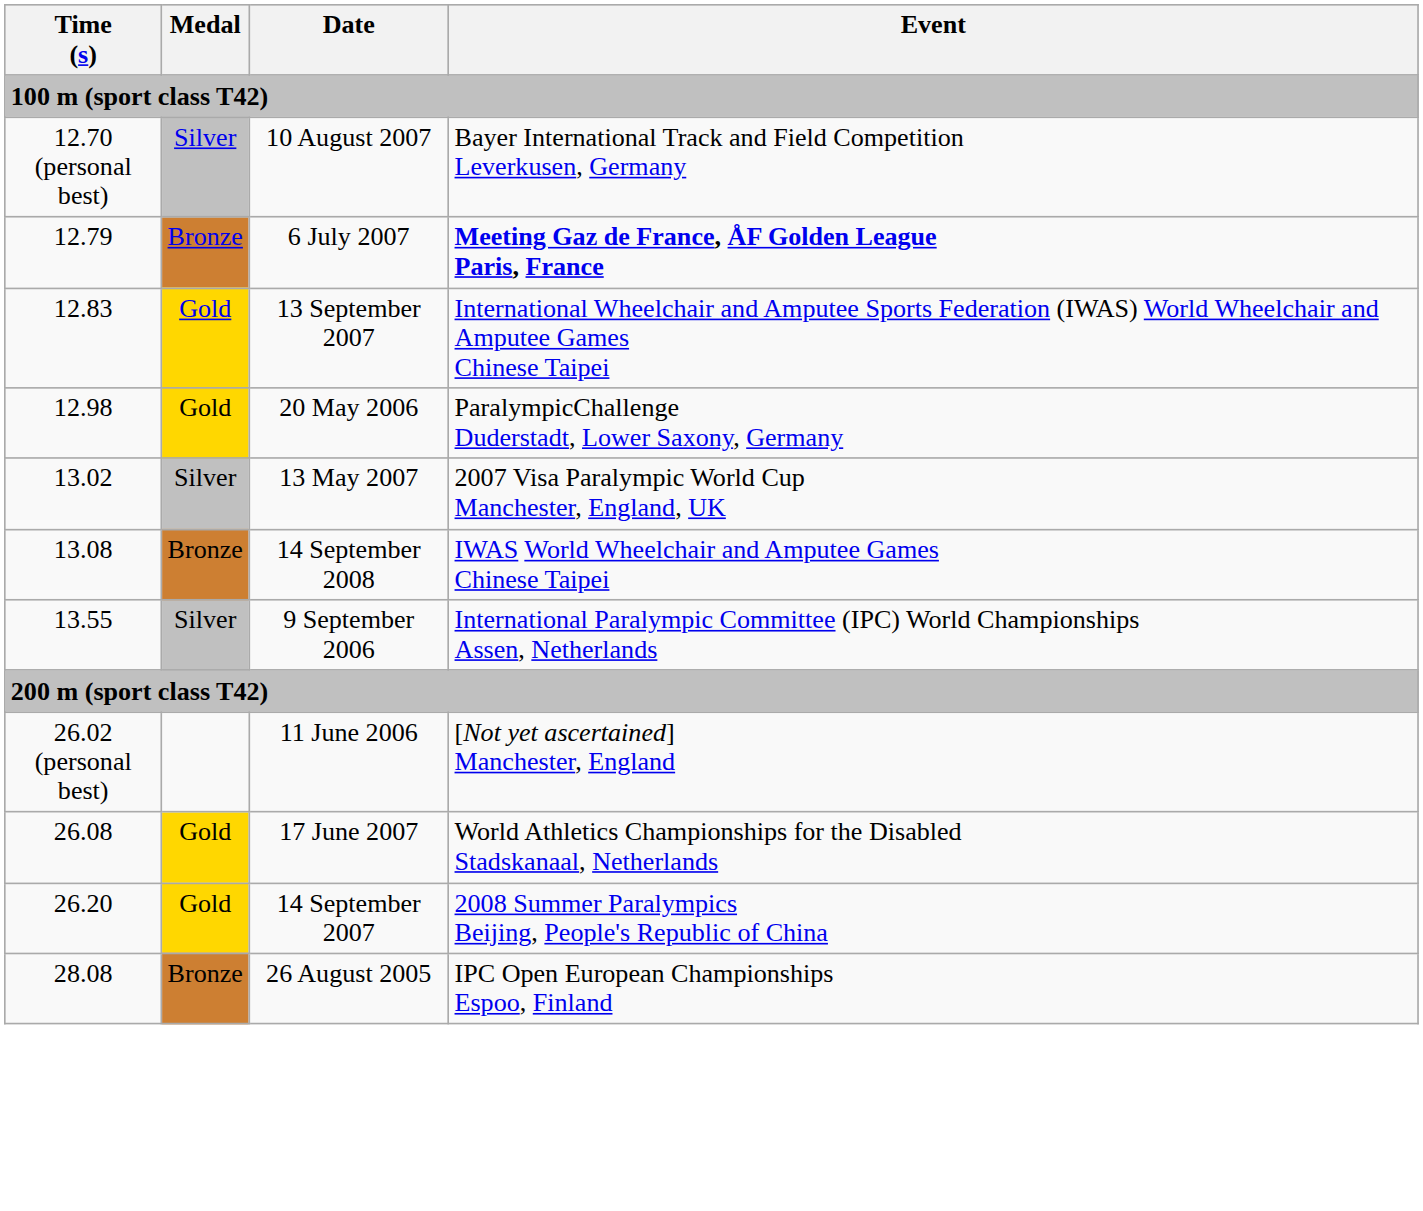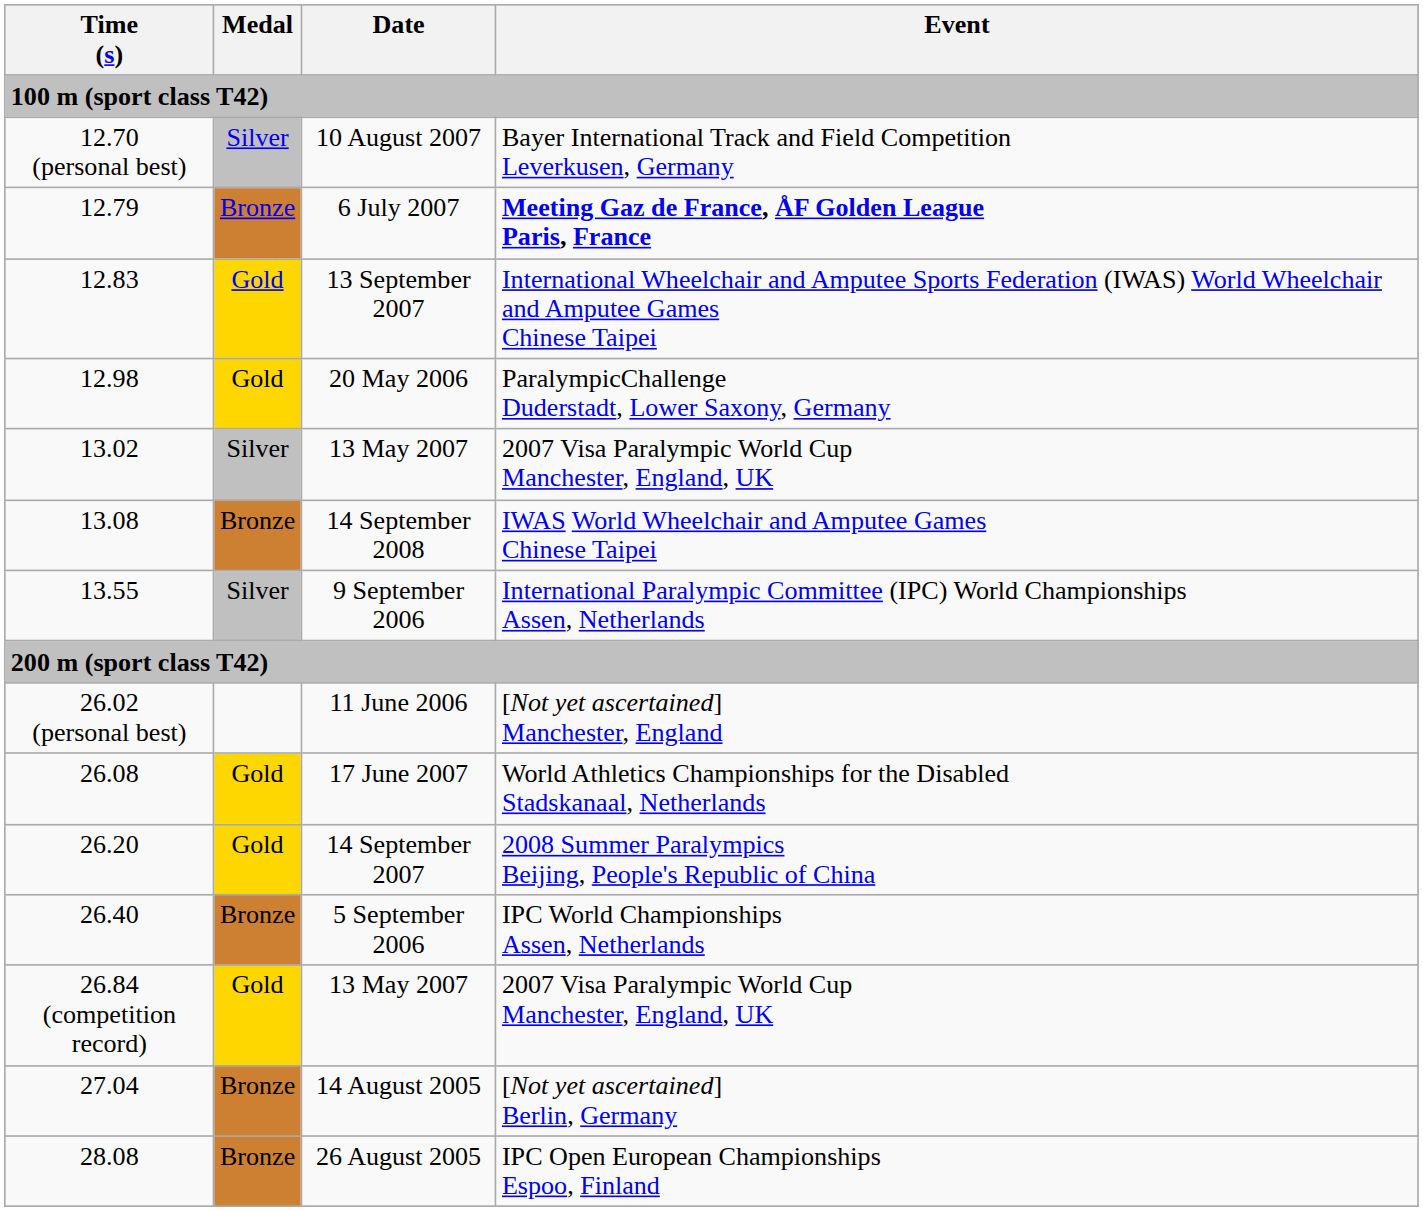+ row: 26.40 | Bronze | 5 September 2006 | IPC World Championships Assen, Netherlands
+ row: 26.84 (competition record) | Gold | 13 May 2007 | 2007 Visa Paralympic World Cup Manchester, England, UK
+ row: 27.04 | Bronze | 14 August 2005 | [Not yet ascertained] Berlin, Germany
